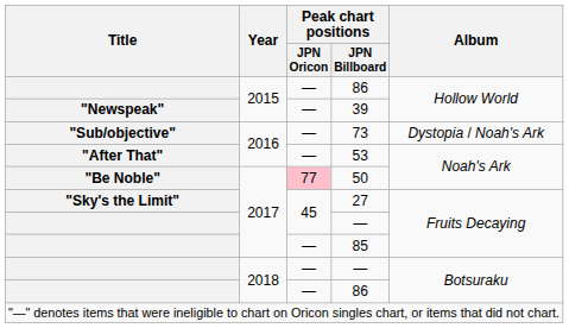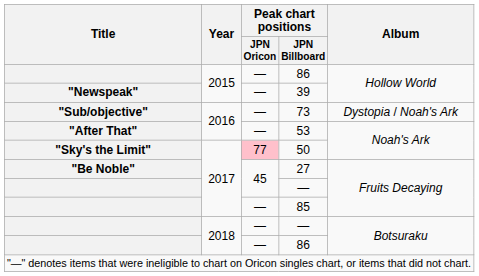50 | Title: "Be Noble" -> "Sky's the Limit"
27 | Title: "Sky's the Limit" -> "Be Noble"
